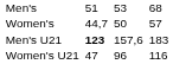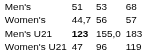Women's | column 5: 50 -> 56
Men's U21 | column 5: 157,6 -> 155,0
Women's U21 | column 7: 116 -> 119
